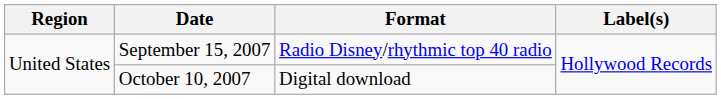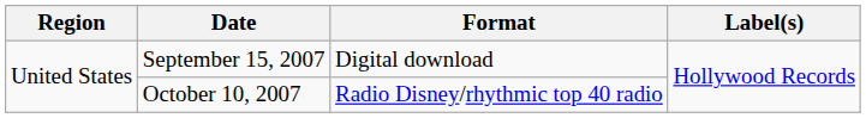September 15, 2007 | Format: Radio Disney/rhythmic top 40 radio -> Digital download
October 10, 2007 | Format: Digital download -> Radio Disney/rhythmic top 40 radio
